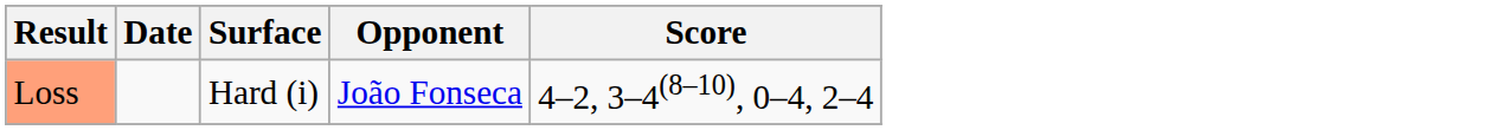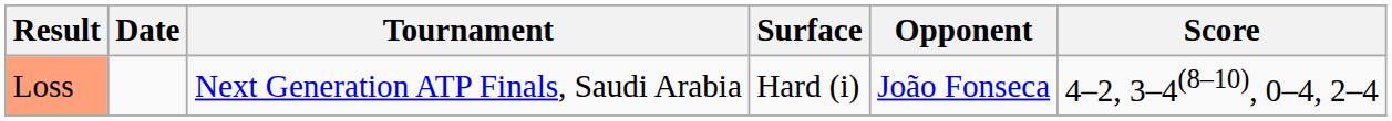+ column: Tournament | Next Generation ATP Finals, Saudi Arabia
